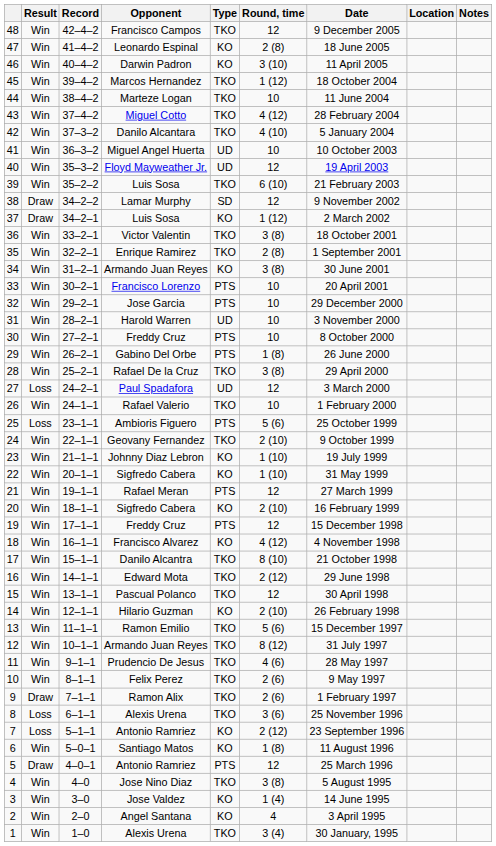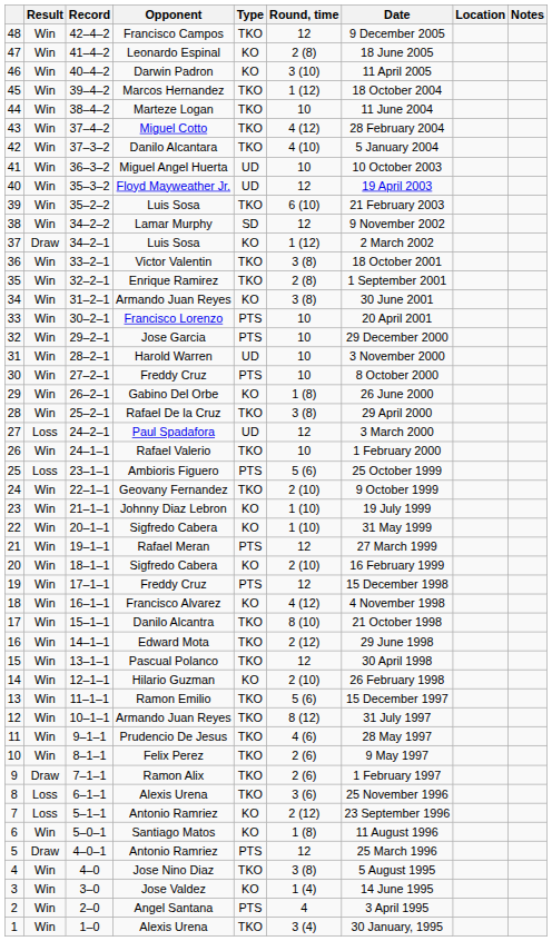38 | Result: Draw -> Win
29 | Type: PTS -> KO
2 | Type: KO -> PTS
